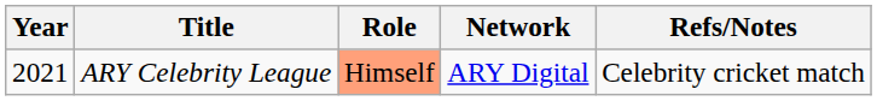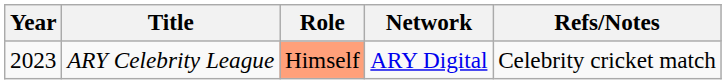ARY Celebrity League | Year: 2021 -> 2023
